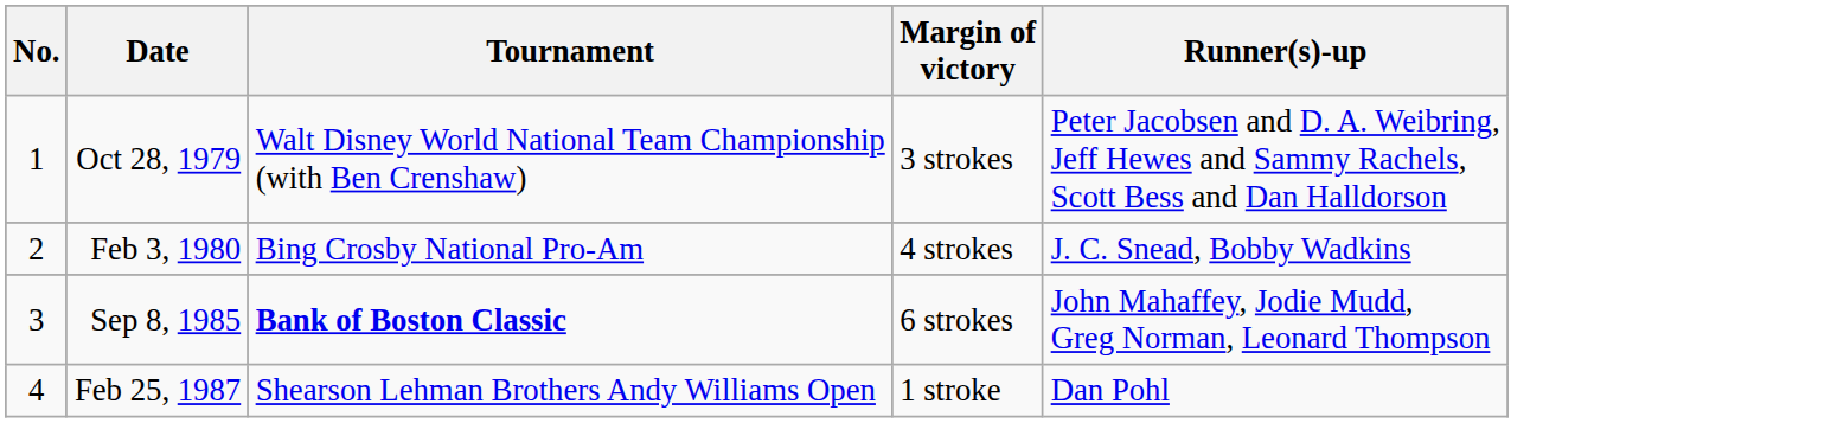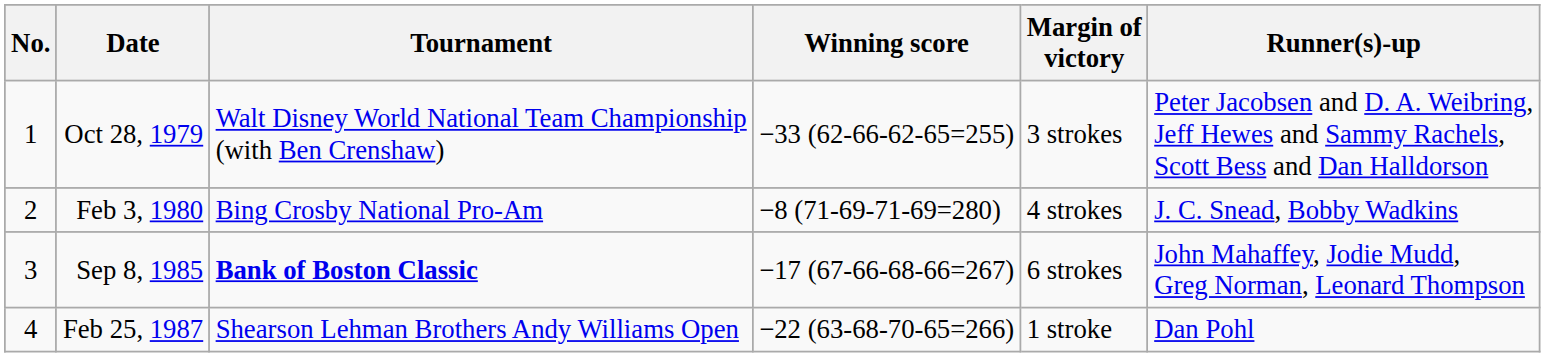+ column: Winning score | −33 (62-66-62-65=255) | −8 (71-69-71-69=280) | −17 (67-66-68-66=267) | −22 (63-68-70-65=266)
